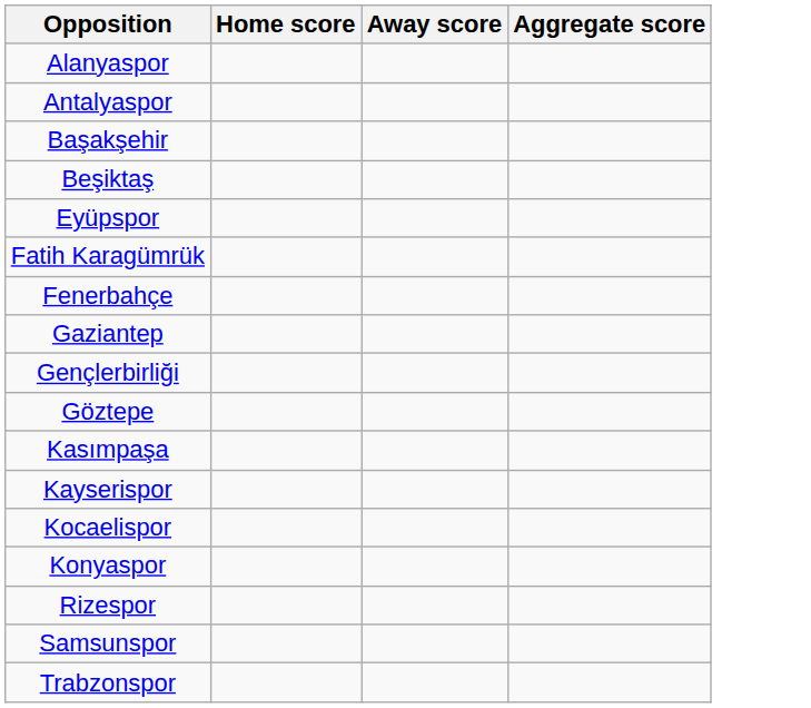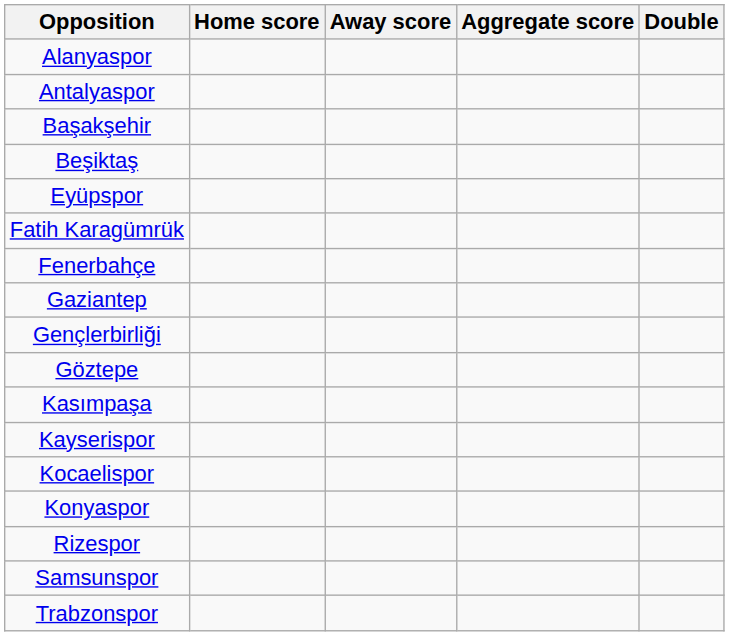+ column: Double
